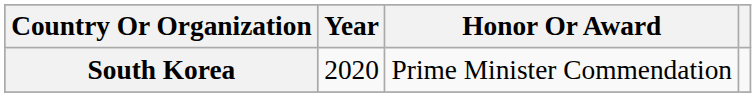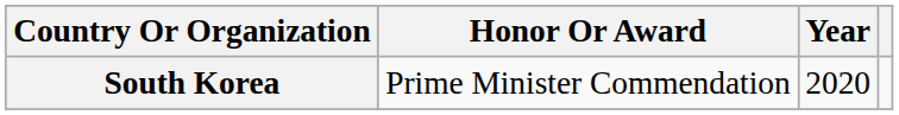columns swapped: Year <-> Honor Or Award
